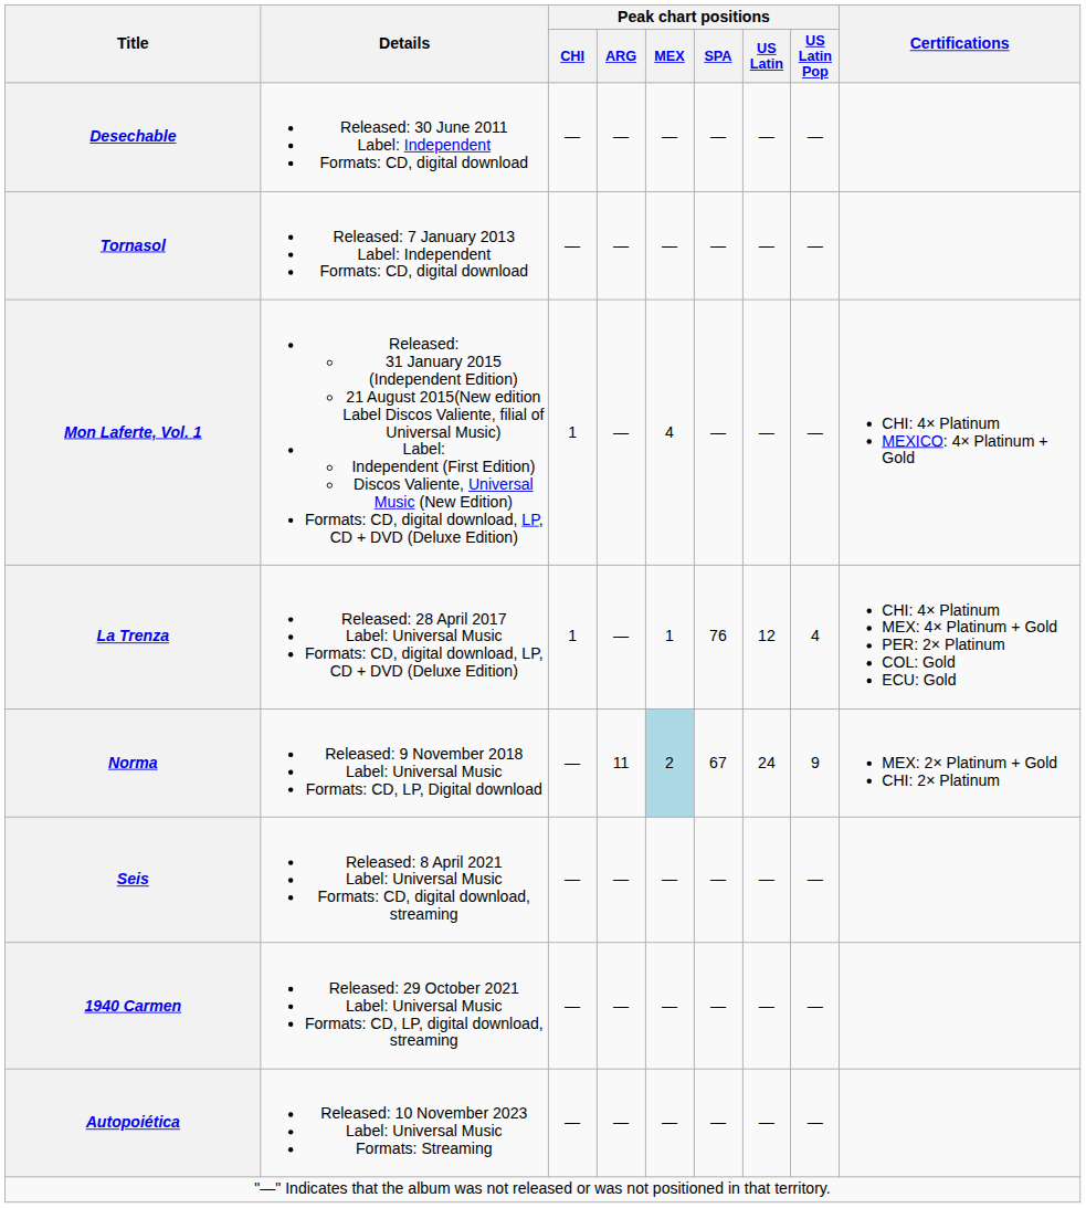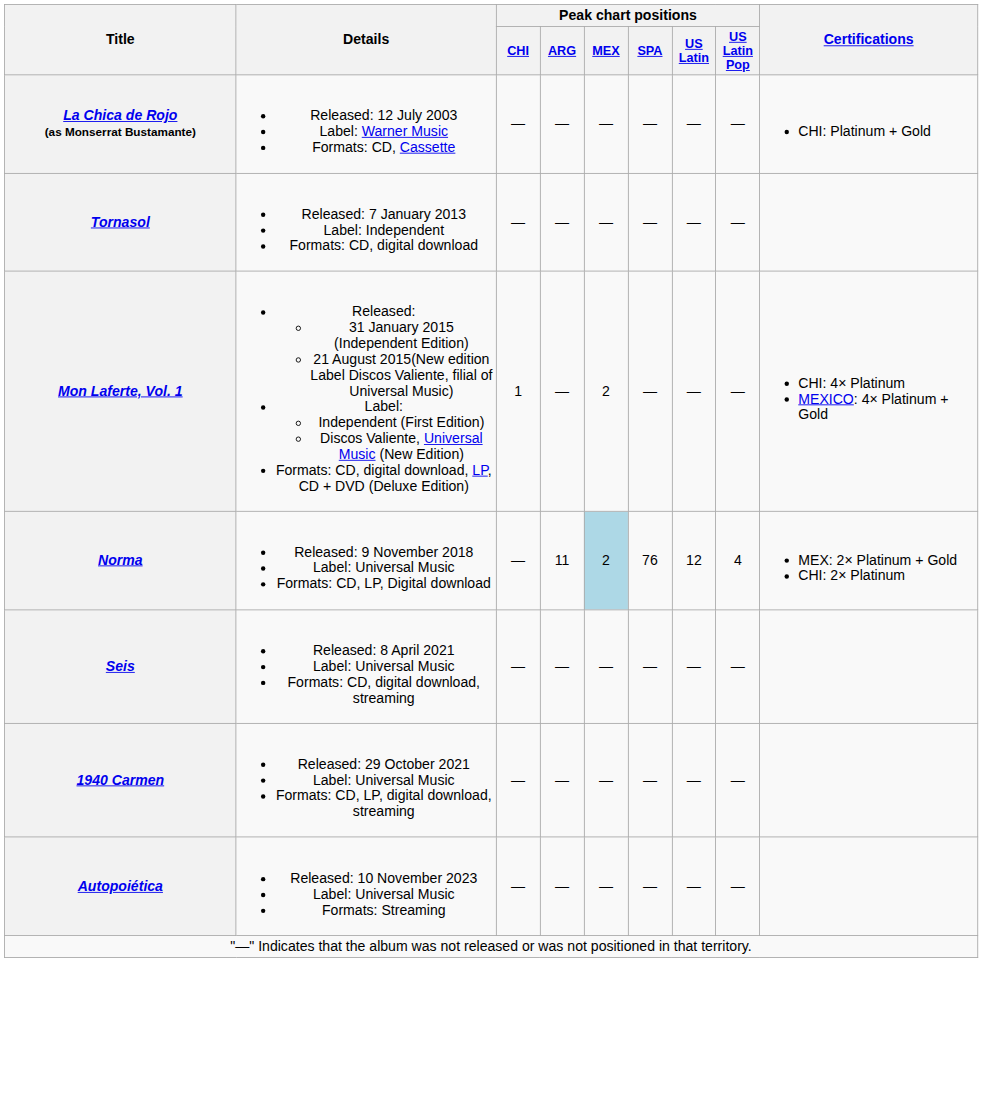+ row: La Chica de Rojo (as Monserrat Bustamante) | Released: 12 July 2003 Label: Warner Music Formats: CD, Cassette | — | — | — | — | — | — | CHI: Platinum + Gold
- row: Desechable | Released: 30 June 2011 Label: Independent Formats: CD, digital download | — | — | — | — | — | —
Mon Laferte, Vol. 1 | Peak chart positions / MEX: 4 -> 2
- row: La Trenza | Released: 28 April 2017 Label: Universal Music Formats: CD, digital download, LP, CD + DVD (Deluxe Edition) | 1 | — | 1 | 76 | 12 | 4 | CHI: 4× Platinum MEX: 4× Platinum + Gold PER: 2× Platinum COL: Gold ECU: Gold
Norma | Peak chart positions / SPA: 67 -> 76
Norma | Peak chart positions / US Latin: 24 -> 12
Norma | Peak chart positions / US Latin Pop: 9 -> 4
